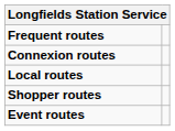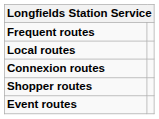rows swapped: Local routes <-> Connexion routes
